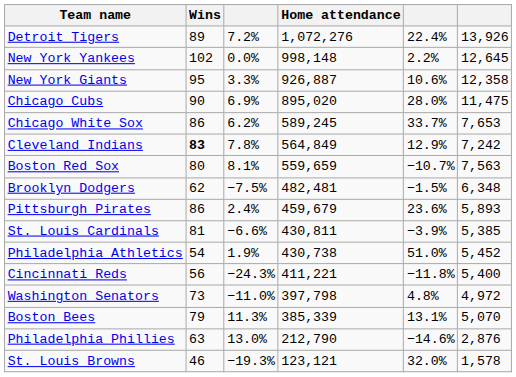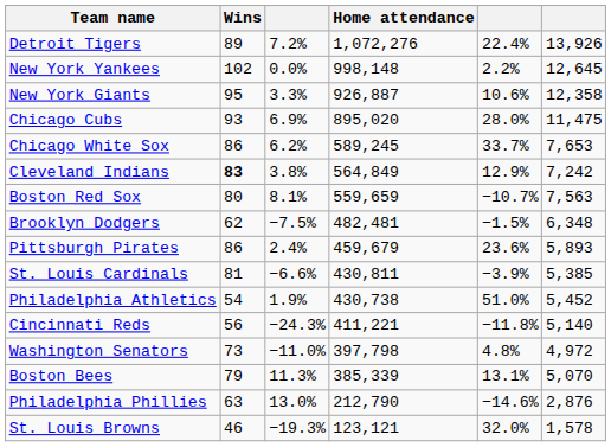Chicago Cubs | Wins: 90 -> 93
Cleveland Indians | column 3: 7.8% -> 3.8%
Cincinnati Reds | column 6: 5,400 -> 5,140
